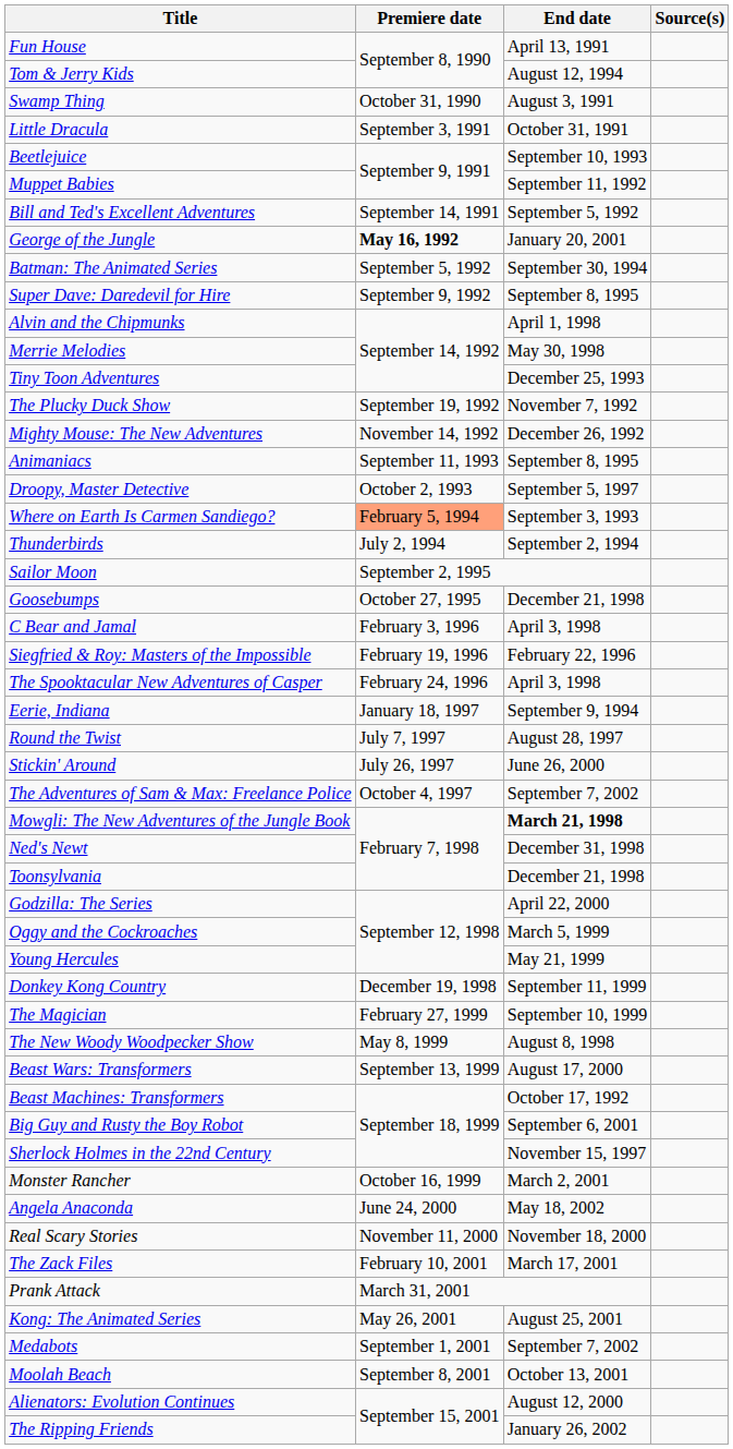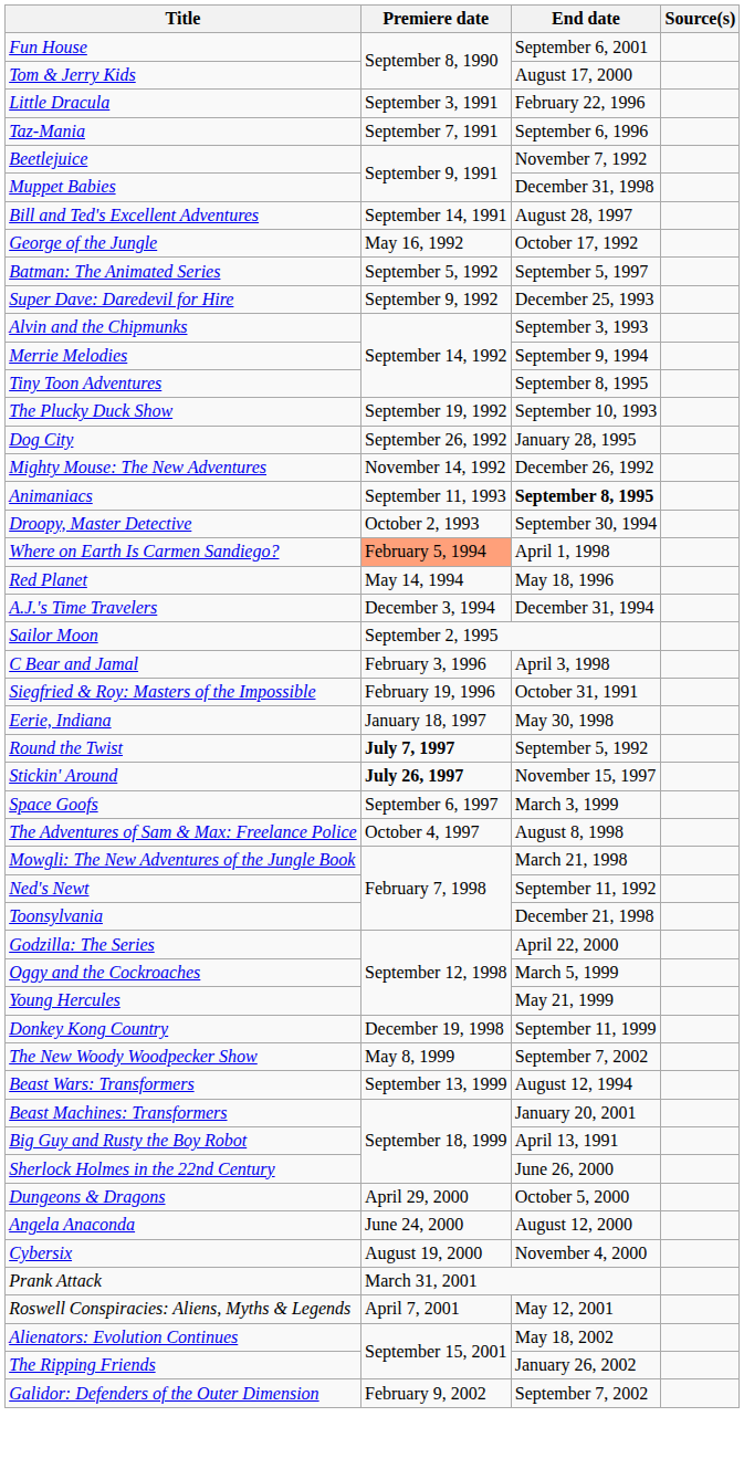Fun House | End date: April 13, 1991 -> September 6, 2001
Tom & Jerry Kids | End date: August 12, 1994 -> August 17, 2000
- row: Swamp Thing | October 31, 1990 | August 3, 1991
Little Dracula | End date: October 31, 1991 -> February 22, 1996
+ row: Taz-Mania | September 7, 1991 | September 6, 1996
Beetlejuice | End date: September 10, 1993 -> November 7, 1992
Muppet Babies | End date: September 11, 1992 -> December 31, 1998
Bill and Ted's Excellent Adventures | End date: September 5, 1992 -> August 28, 1997
George of the Jungle | Premiere date: bold -> normal
George of the Jungle | End date: January 20, 2001 -> October 17, 1992
Batman: The Animated Series | End date: September 30, 1994 -> September 5, 1997
Super Dave: Daredevil for Hire | End date: September 8, 1995 -> December 25, 1993
Alvin and the Chipmunks | End date: April 1, 1998 -> September 3, 1993
Merrie Melodies | End date: May 30, 1998 -> September 9, 1994
Tiny Toon Adventures | End date: December 25, 1993 -> September 8, 1995
The Plucky Duck Show | End date: November 7, 1992 -> September 10, 1993
+ row: Dog City | September 26, 1992 | January 28, 1995
Animaniacs | End date: normal -> bold
Droopy, Master Detective | End date: September 5, 1997 -> September 30, 1994
Where on Earth Is Carmen Sandiego? | End date: September 3, 1993 -> April 1, 1998
+ row: Red Planet | May 14, 1994 | May 18, 1996
- row: Thunderbirds | July 2, 1994 | September 2, 1994
+ row: A.J.'s Time Travelers | December 3, 1994 | December 31, 1994
- row: Goosebumps | October 27, 1995 | December 21, 1998
Siegfried & Roy: Masters of the Impossible | End date: February 22, 1996 -> October 31, 1991
- row: The Spooktacular New Adventures of Casper | February 24, 1996 | April 3, 1998
Eerie, Indiana | End date: September 9, 1994 -> May 30, 1998
Round the Twist | Premiere date: normal -> bold
Round the Twist | End date: August 28, 1997 -> September 5, 1992
Stickin' Around | Premiere date: normal -> bold
Stickin' Around | End date: June 26, 2000 -> November 15, 1997
+ row: Space Goofs | September 6, 1997 | March 3, 1999
The Adventures of Sam & Max: Freelance Police | End date: September 7, 2002 -> August 8, 1998
Mowgli: The New Adventures of the Jungle Book | End date: bold -> normal
Ned's Newt | End date: December 31, 1998 -> September 11, 1992
- row: The Magician | February 27, 1999 | September 10, 1999
The New Woody Woodpecker Show | End date: August 8, 1998 -> September 7, 2002
Beast Wars: Transformers | End date: August 17, 2000 -> August 12, 1994
Beast Machines: Transformers | End date: October 17, 1992 -> January 20, 2001
Big Guy and Rusty the Boy Robot | End date: September 6, 2001 -> April 13, 1991
Sherlock Holmes in the 22nd Century | End date: November 15, 1997 -> June 26, 2000
- row: Monster Rancher | October 16, 1999 | March 2, 2001
+ row: Dungeons & Dragons | April 29, 2000 | October 5, 2000
Angela Anaconda | End date: May 18, 2002 -> August 12, 2000
+ row: Cybersix | August 19, 2000 | November 4, 2000
- row: Real Scary Stories | November 11, 2000 | November 18, 2000
- row: The Zack Files | February 10, 2001 | March 17, 2001
+ row: Roswell Conspiracies: Aliens, Myths & Legends | April 7, 2001 | May 12, 2001
- row: Kong: The Animated Series | May 26, 2001 | August 25, 2001
- row: Medabots | September 1, 2001 | September 7, 2002
- row: Moolah Beach | September 8, 2001 | October 13, 2001
Alienators: Evolution Continues | End date: August 12, 2000 -> May 18, 2002
+ row: Galidor: Defenders of the Outer Dimension | February 9, 2002 | September 7, 2002
